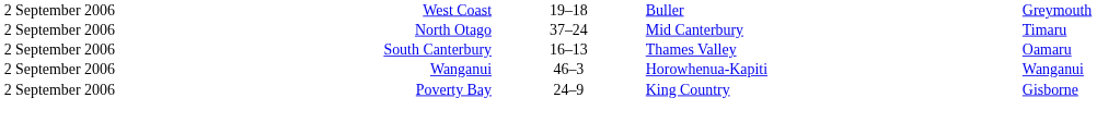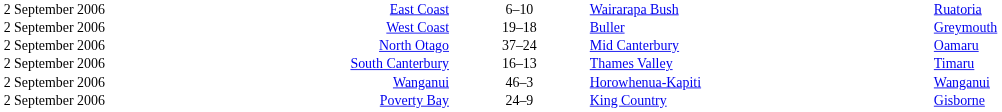+ row: 2 September 2006 | East Coast | 6–10 | Wairarapa Bush | Ruatoria
North Otago | column 5: Timaru -> Oamaru
South Canterbury | column 5: Oamaru -> Timaru
